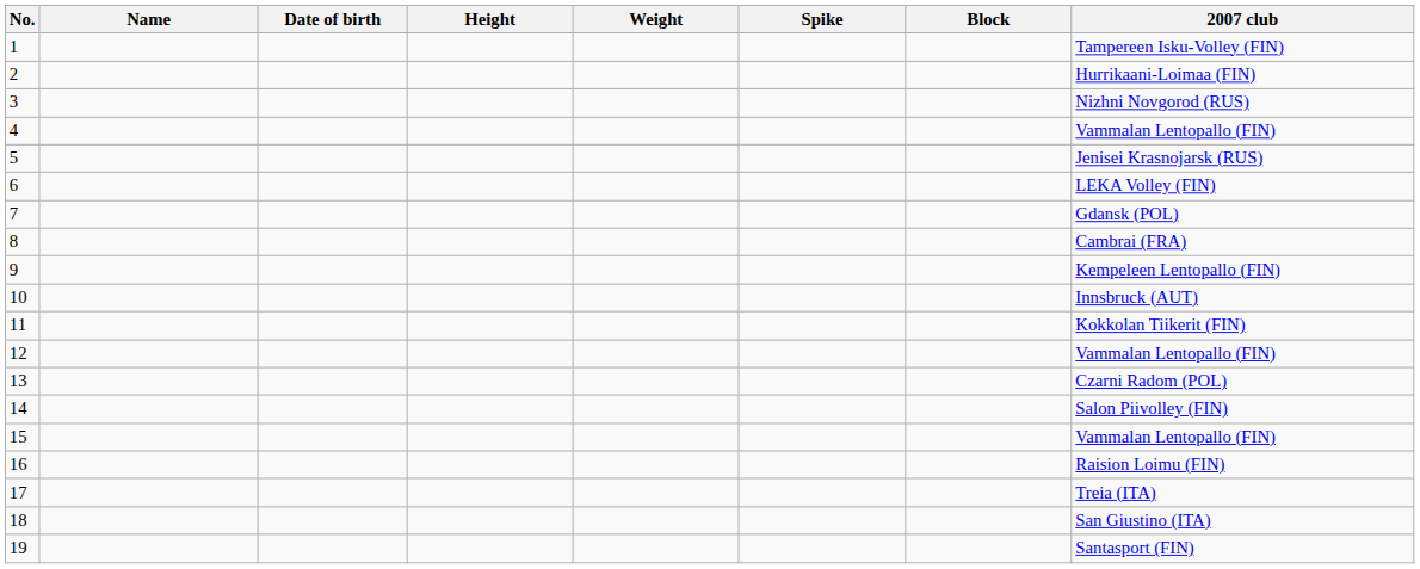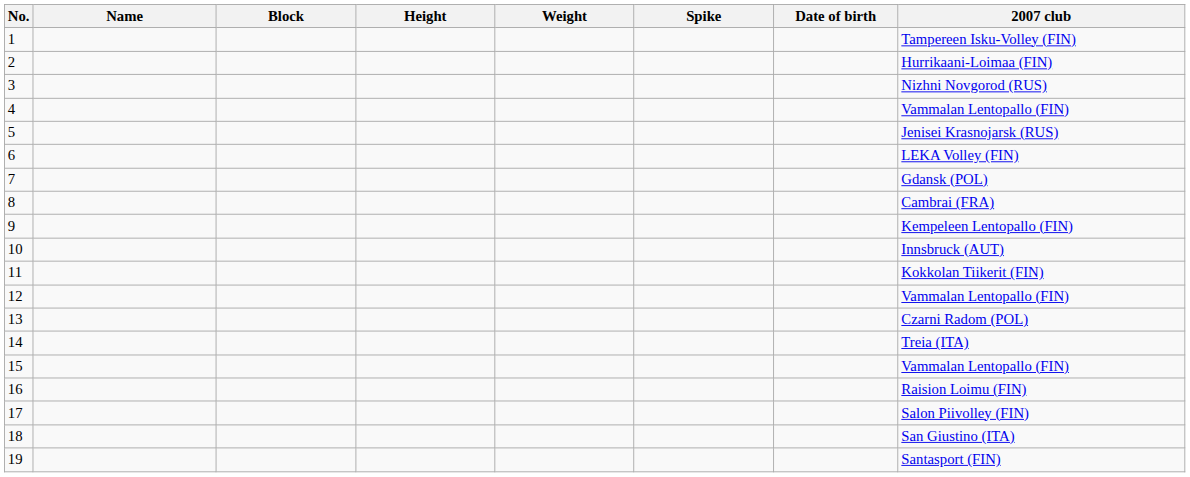columns swapped: Date of birth <-> Block
14 | 2007 club: Salon Piivolley (FIN) -> Treia (ITA)
17 | 2007 club: Treia (ITA) -> Salon Piivolley (FIN)
